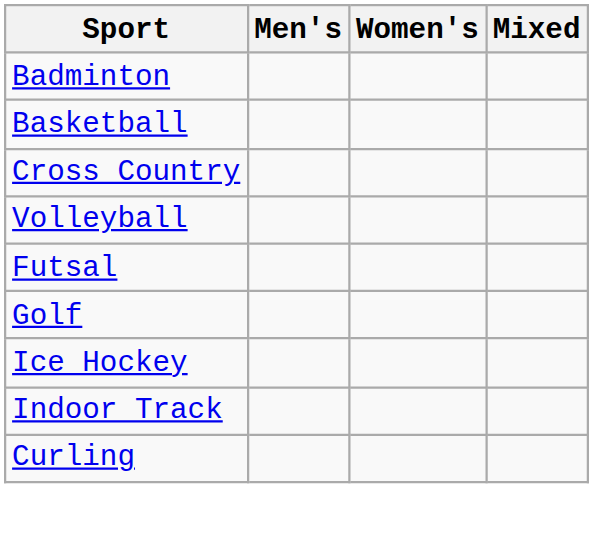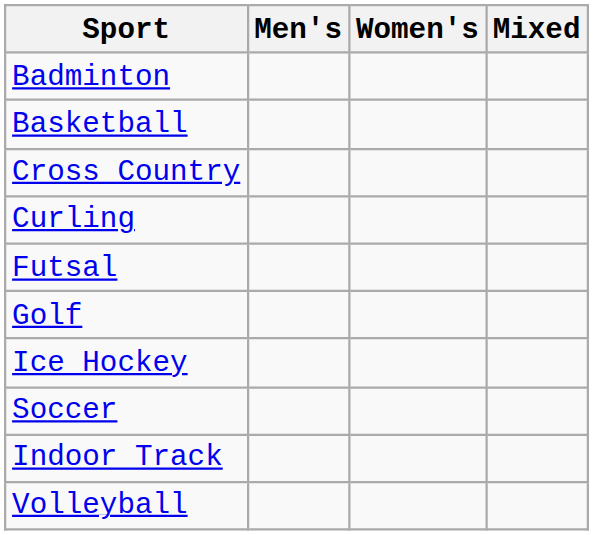rows swapped: Curling <-> Volleyball
+ row: Soccer
